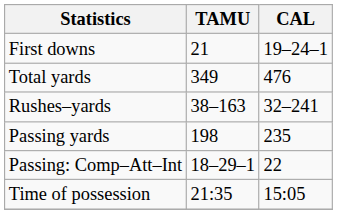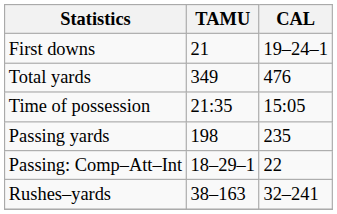rows swapped: Rushes–yards <-> Time of possession
